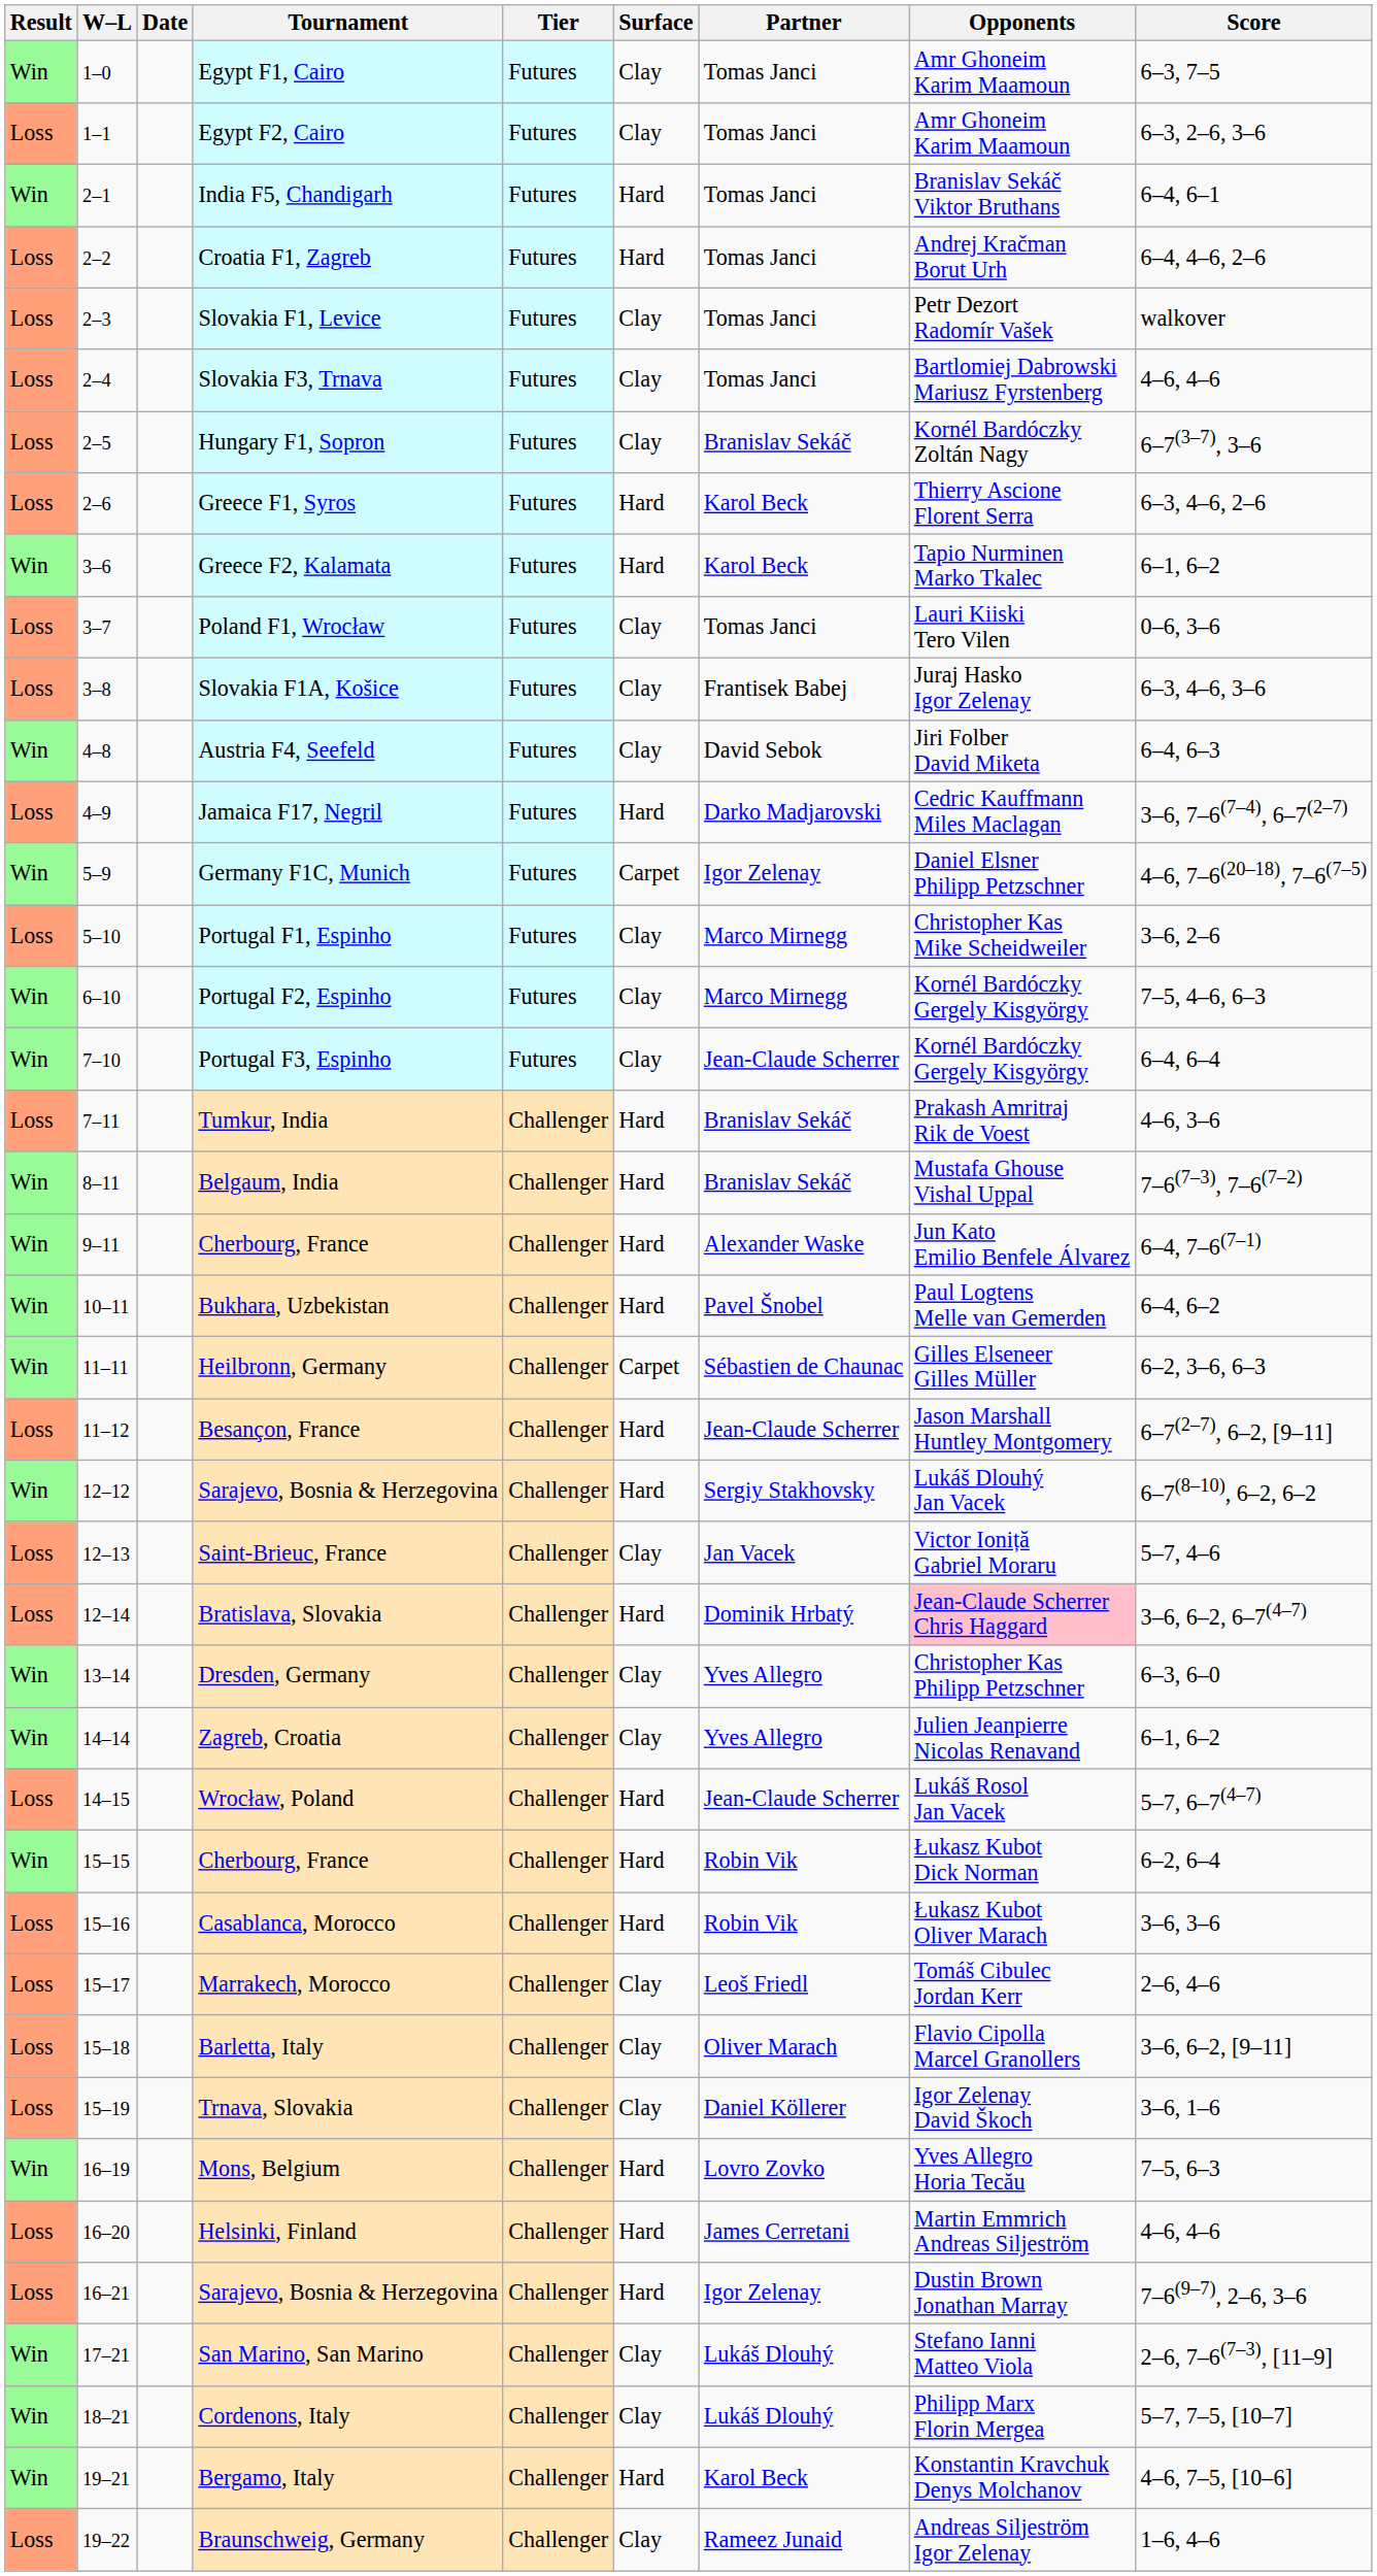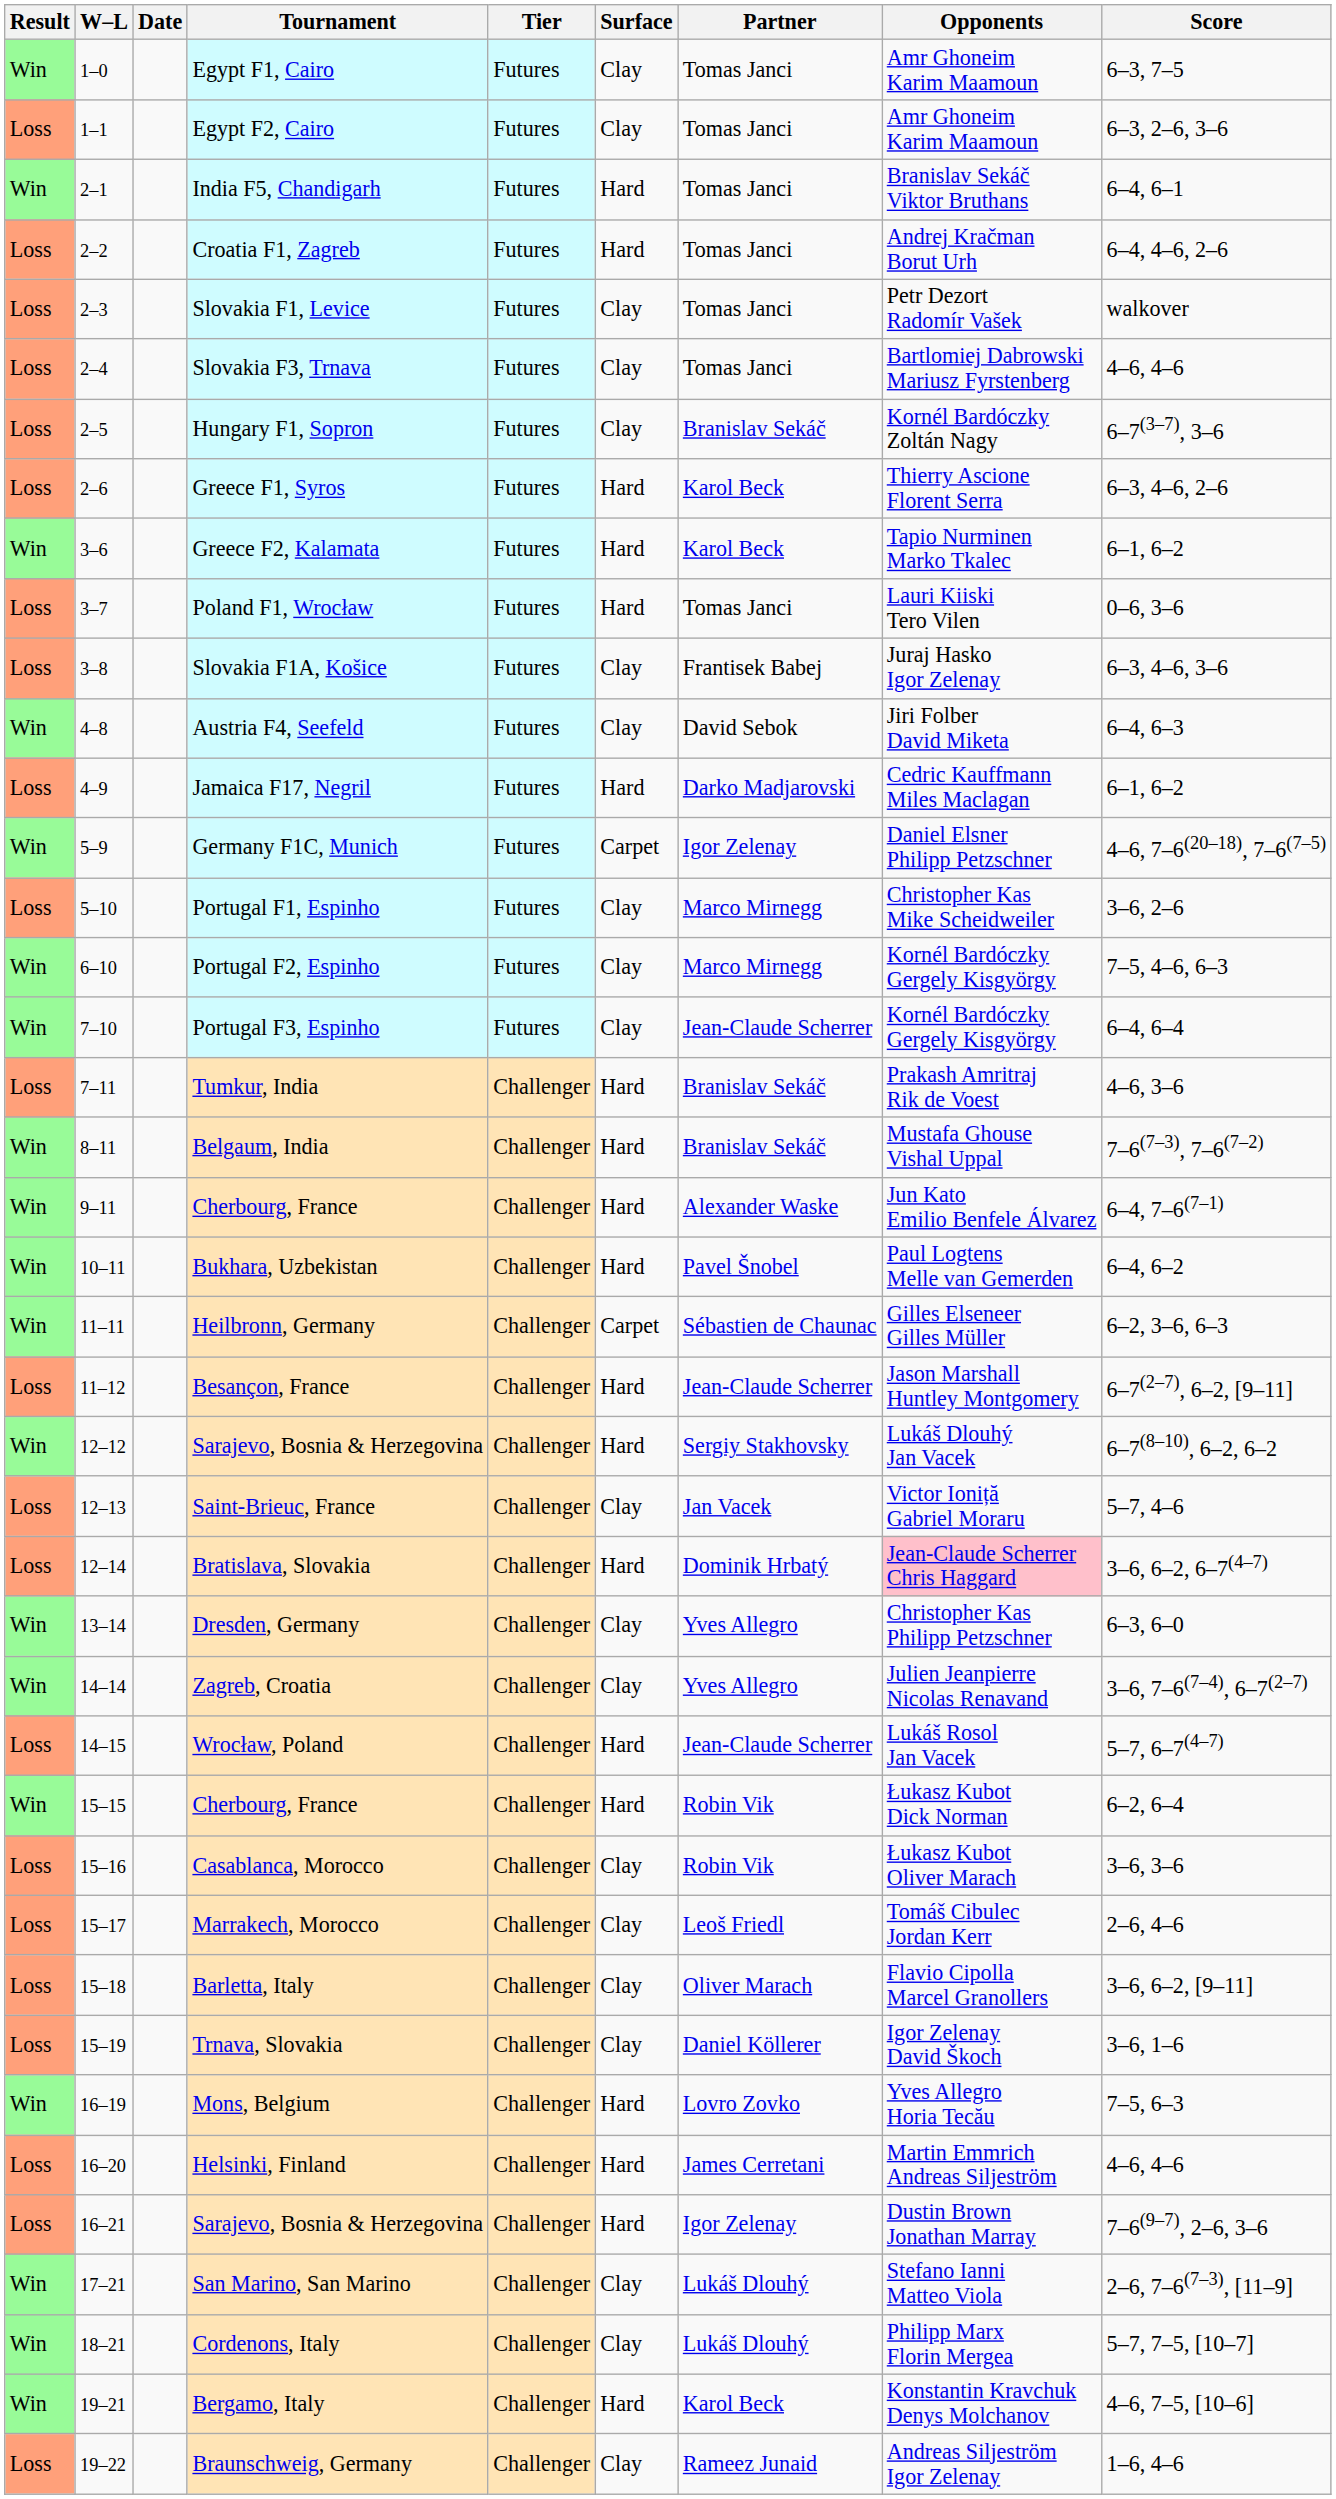Poland F1, Wrocław | Surface: Clay -> Hard
Jamaica F17, Negril | Score: 3–6, 7–6(7–4), 6–7(2–7) -> 6–1, 6–2
Zagreb, Croatia | Score: 6–1, 6–2 -> 3–6, 7–6(7–4), 6–7(2–7)
Casablanca, Morocco | Surface: Hard -> Clay
